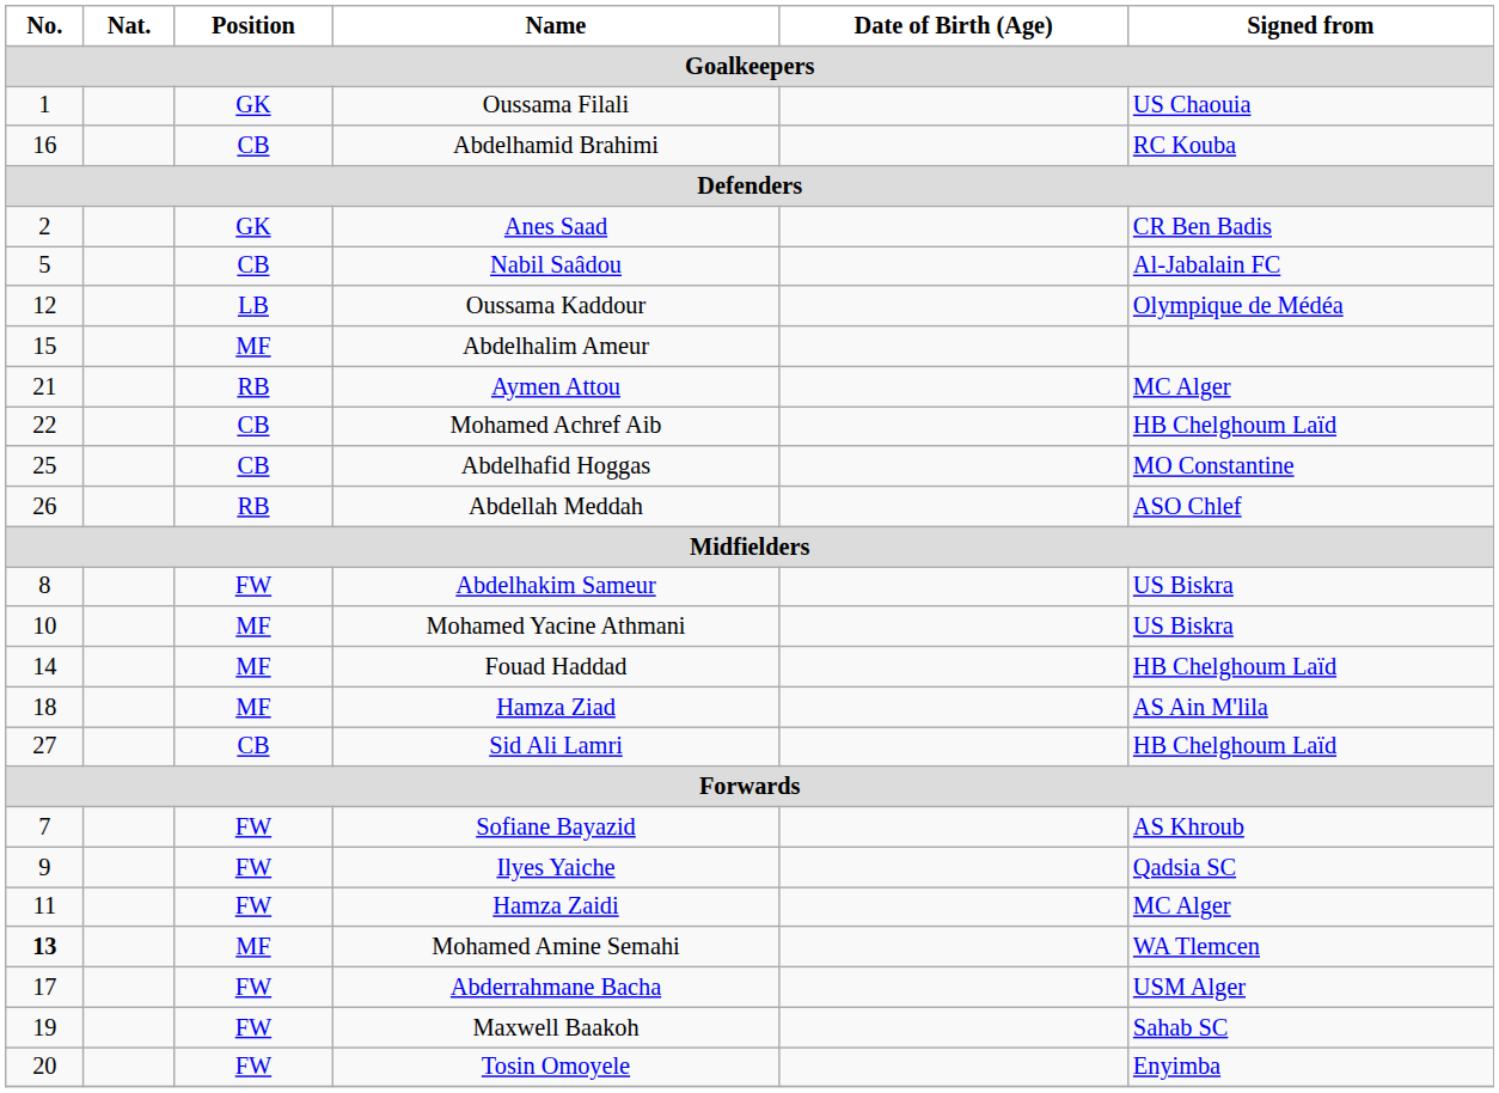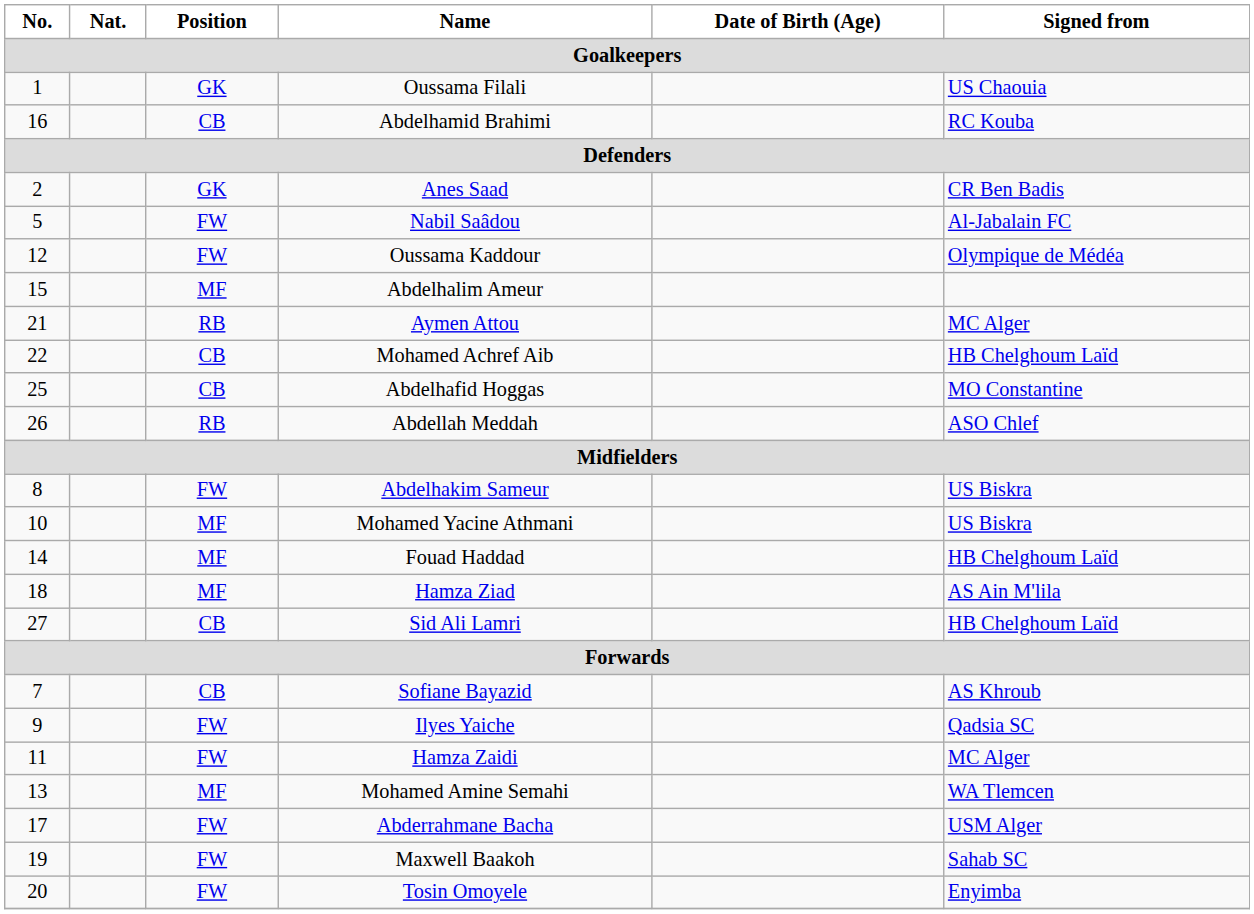Nabil Saâdou | Position: CB -> FW
Oussama Kaddour | Position: LB -> FW
Sofiane Bayazid | Position: FW -> CB
Mohamed Amine Semahi | No.: bold -> normal
